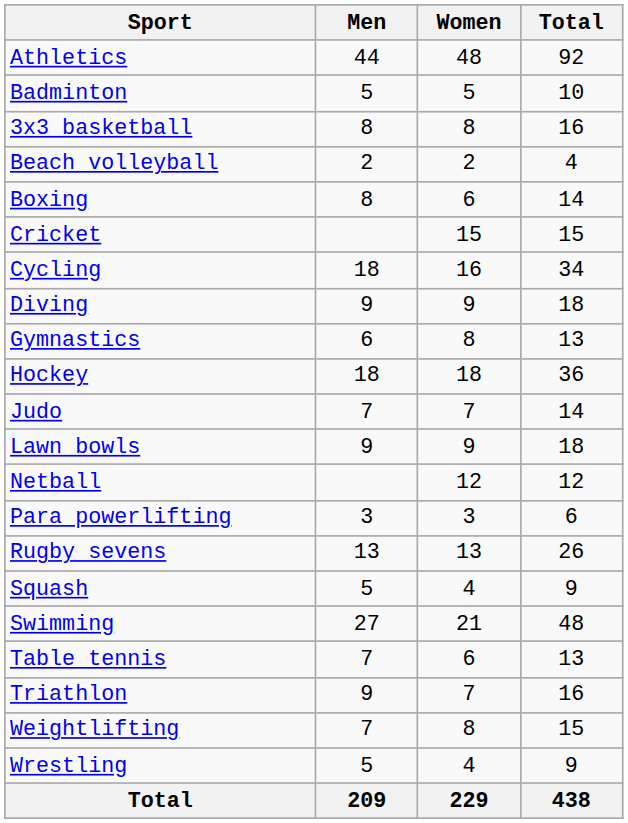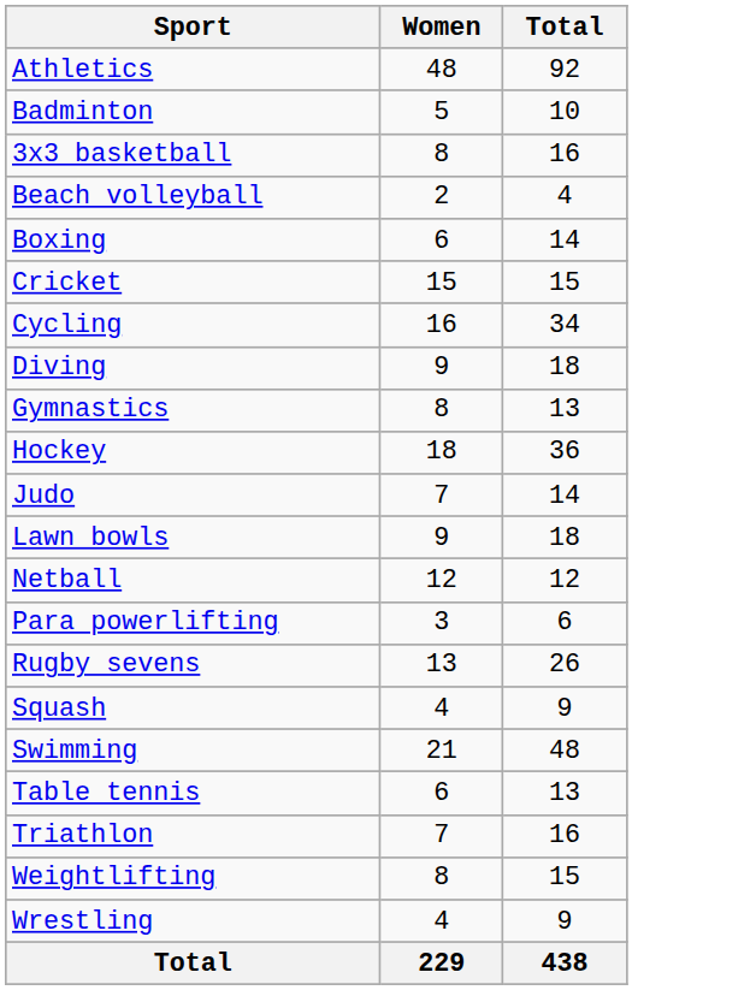- column: Men | 44 | 5 | 8 | 2 | 8 | 18 | 9 | 6 | 18 | 7 | 9 | 3 | 13 | 5 | 27 | 7 | 9 | 7 | 5 | 209
